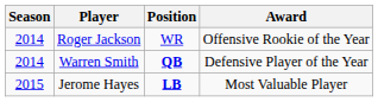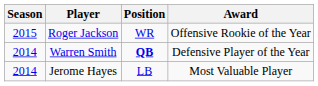Roger Jackson | Season: 2014 -> 2015
Jerome Hayes | Season: 2015 -> 2014
Jerome Hayes | Position: bold -> normal
